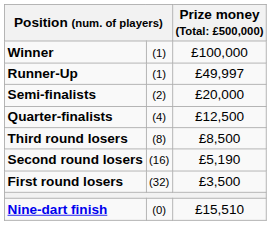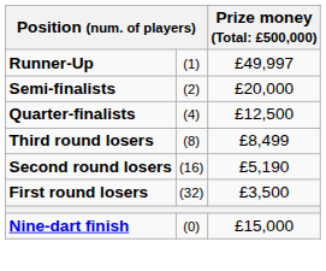- row: Winner | (1) | £100,000
Third round losers | column 3: £8,500 -> £8,499
Nine-dart finish | column 3: £15,510 -> £15,000
